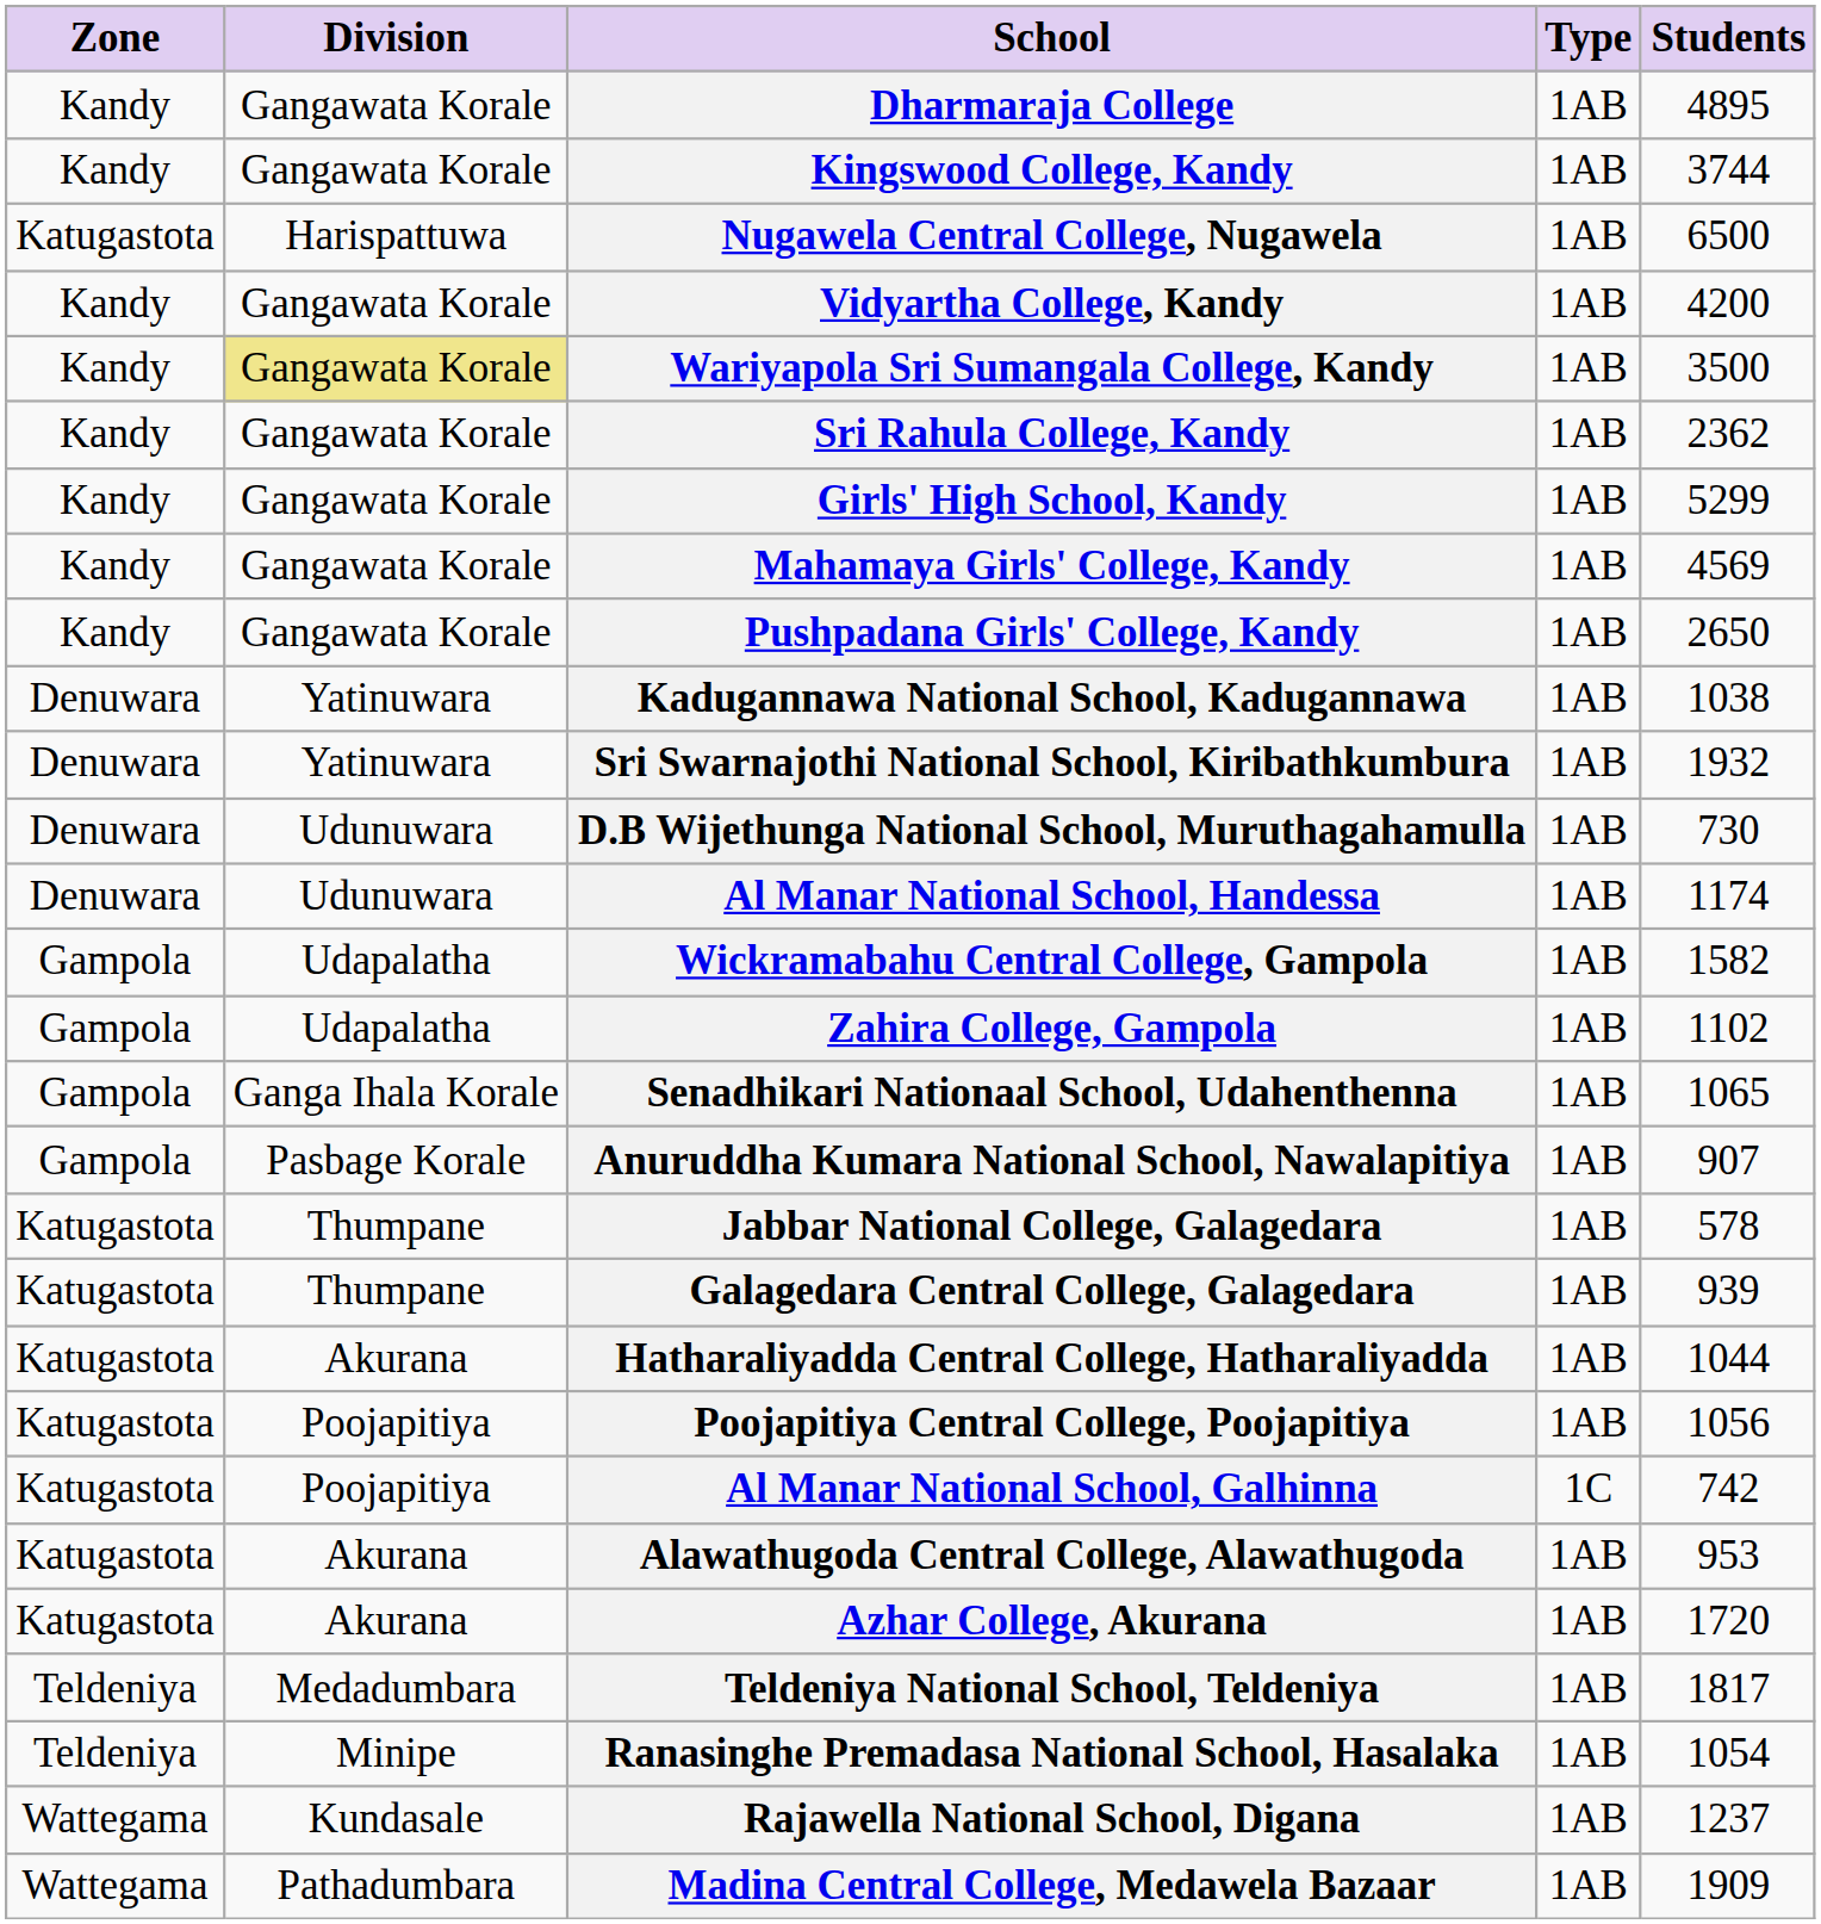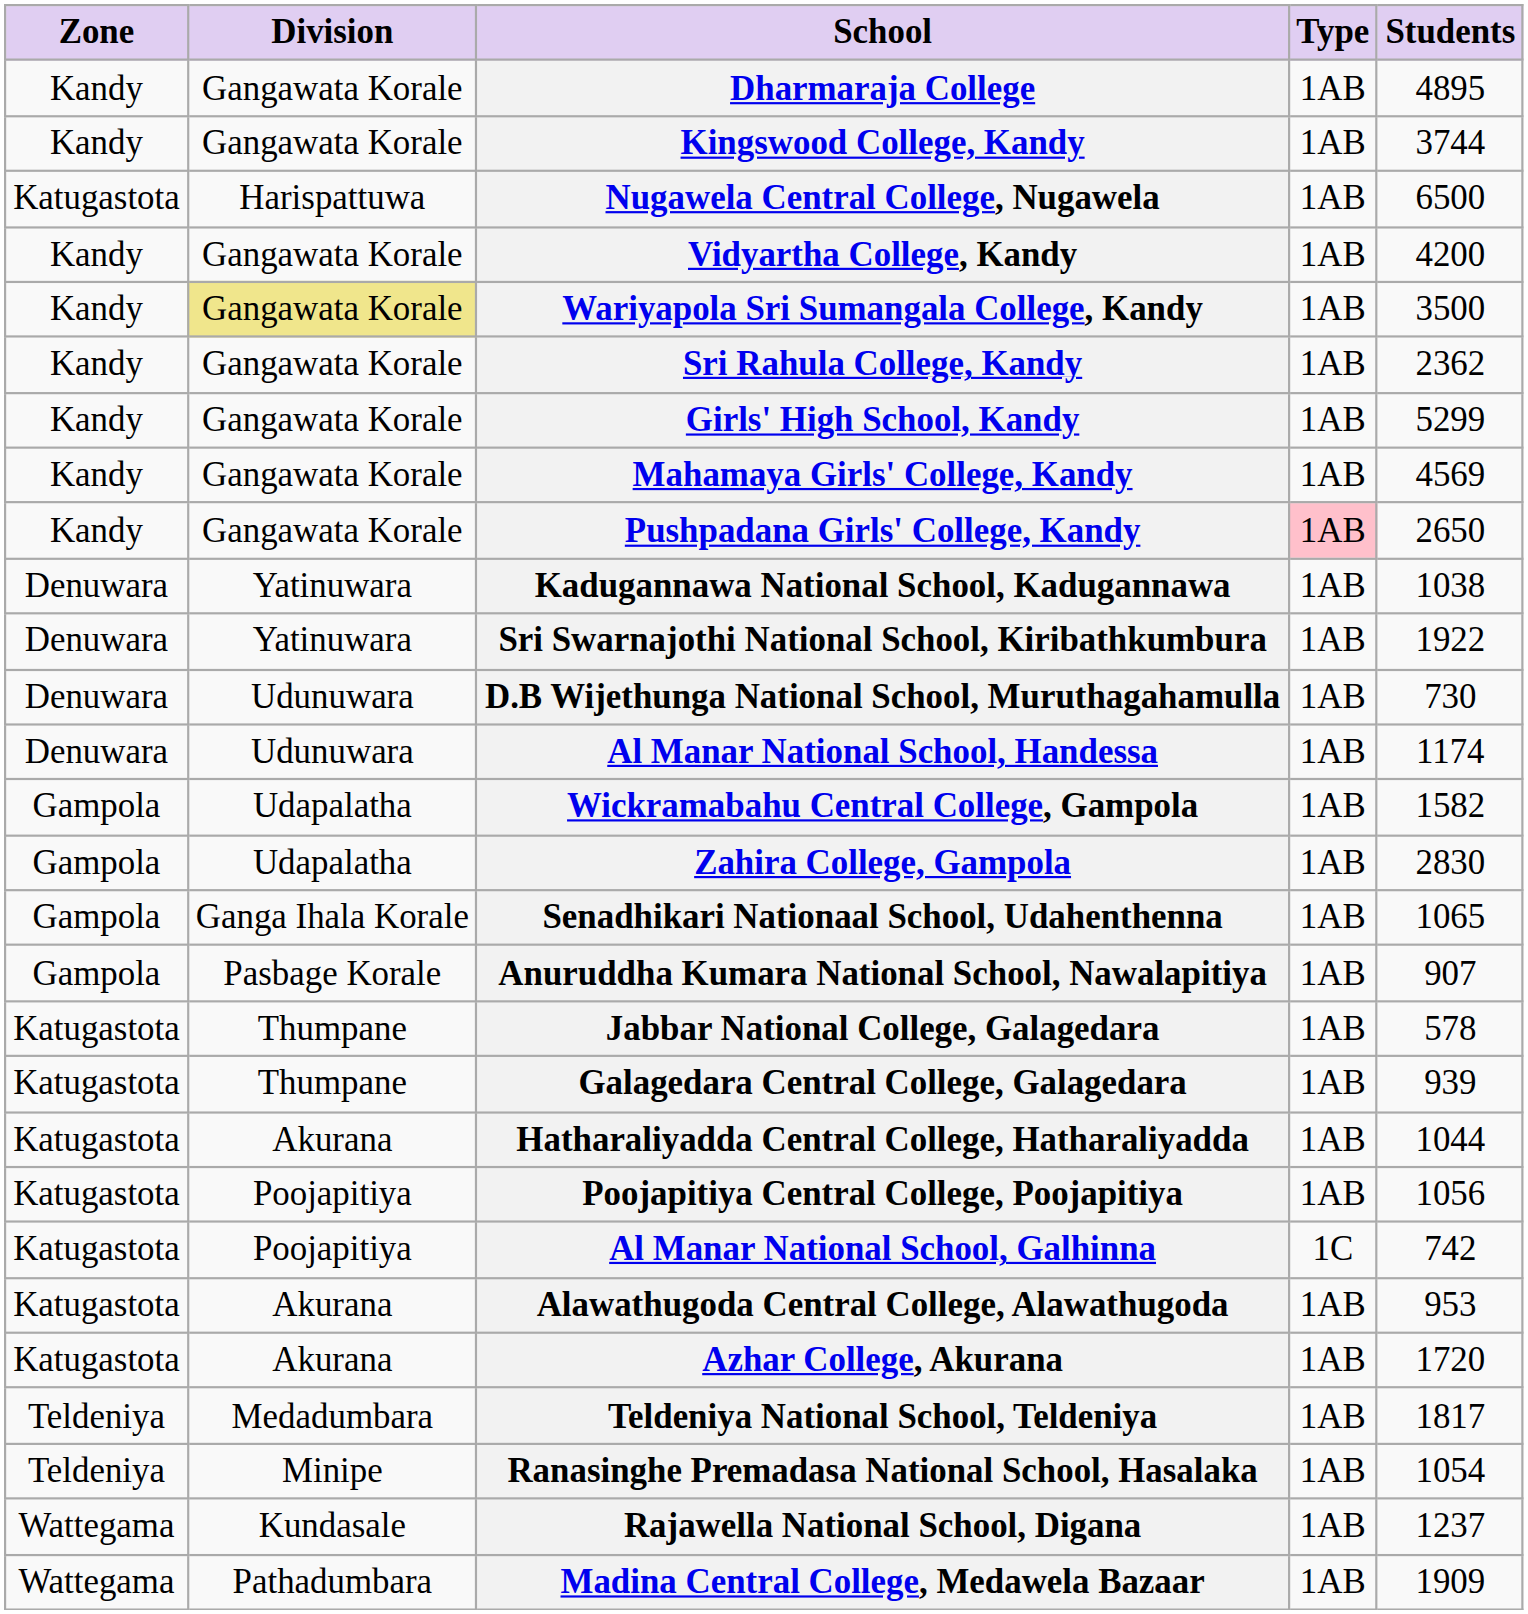Pushpadana Girls' College, Kandy | Type: no background -> pink background
Sri Swarnajothi National School, Kiribathkumbura | Students: 1932 -> 1922
Zahira College, Gampola | Students: 1102 -> 2830
